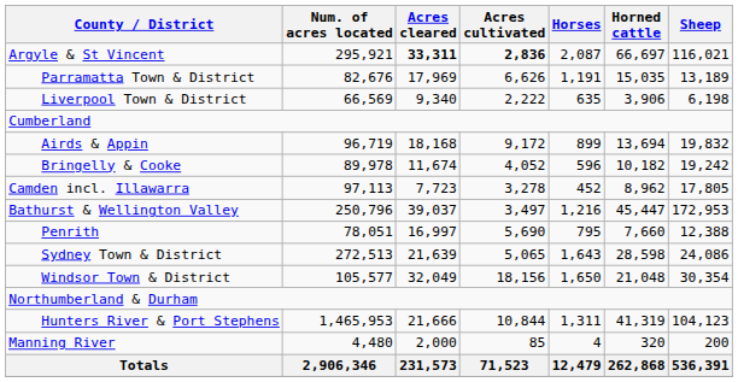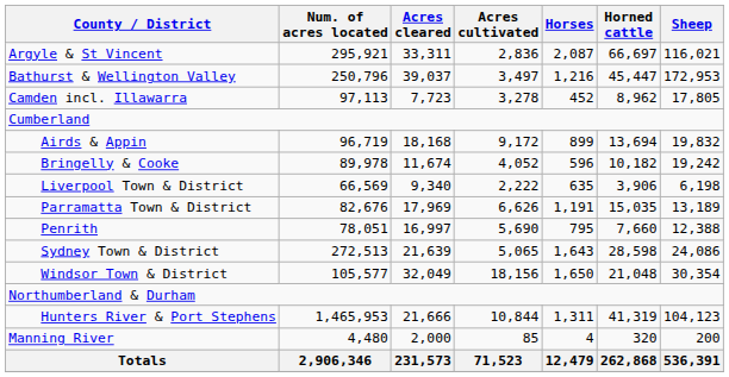Argyle & St Vincent | Acres cleared: bold -> normal
Argyle & St Vincent | Acres cultivated: bold -> normal
rows swapped: Bathurst & Wellington Valley <-> Parramatta Town & District
rows swapped: Camden incl. Illawarra <-> Liverpool Town & District
